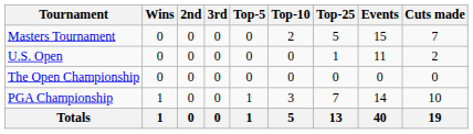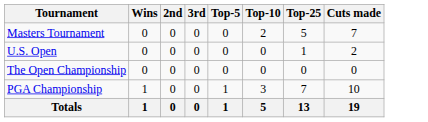- column: Events | 15 | 11 | 0 | 14 | 40
